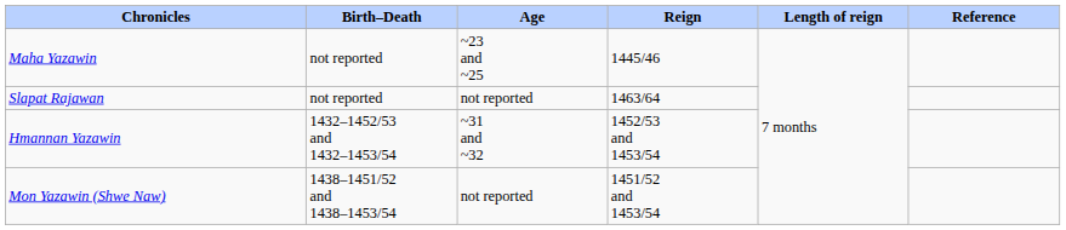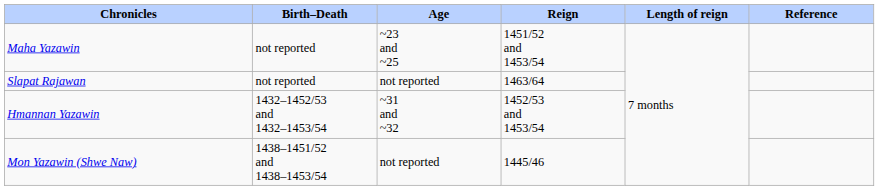Maha Yazawin | Reign: 1445/46 -> 1451/52 and 1453/54
Mon Yazawin (Shwe Naw) | Reign: 1451/52 and 1453/54 -> 1445/46
